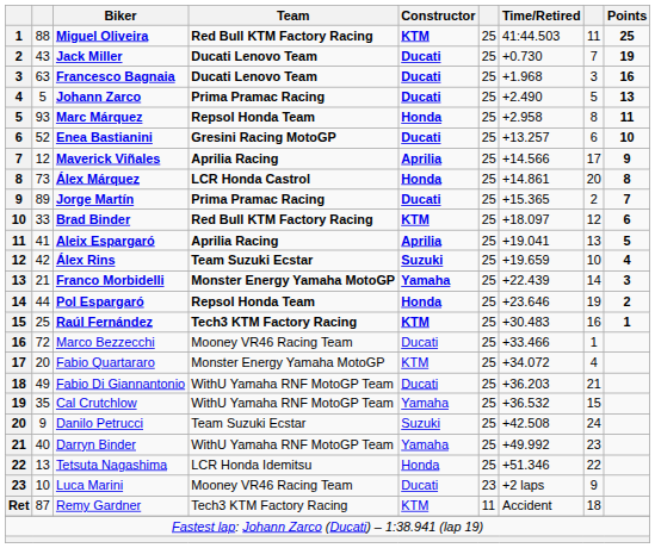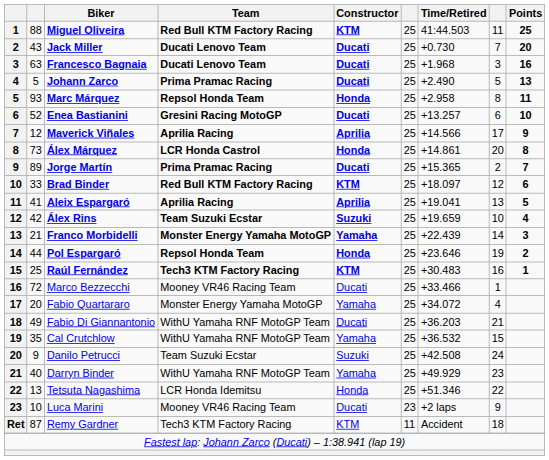Jack Miller | Points: 19 -> 20
Fabio Quartararo | Constructor: KTM -> Yamaha
Darryn Binder | Time/Retired: +49.992 -> +49.929
